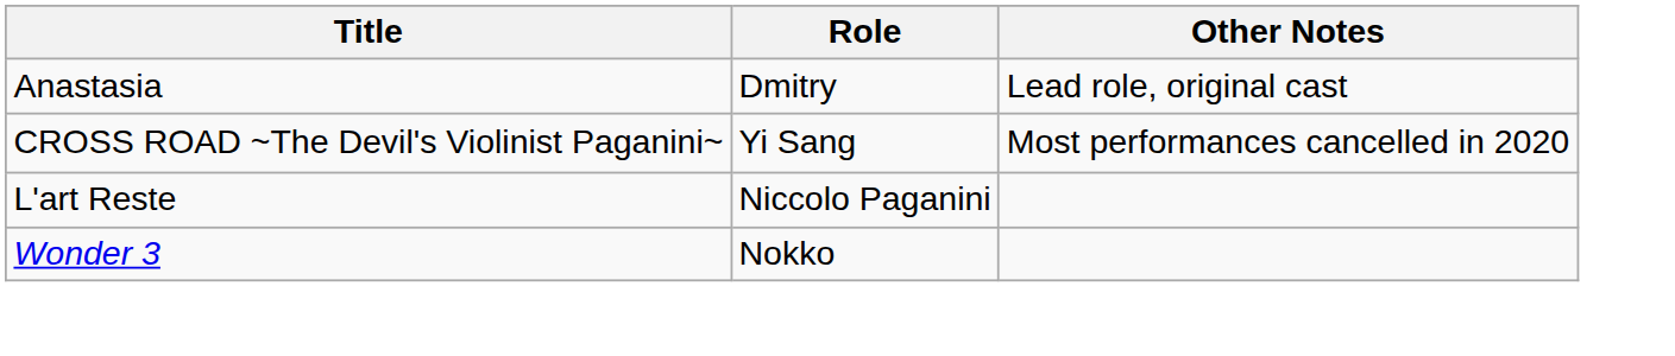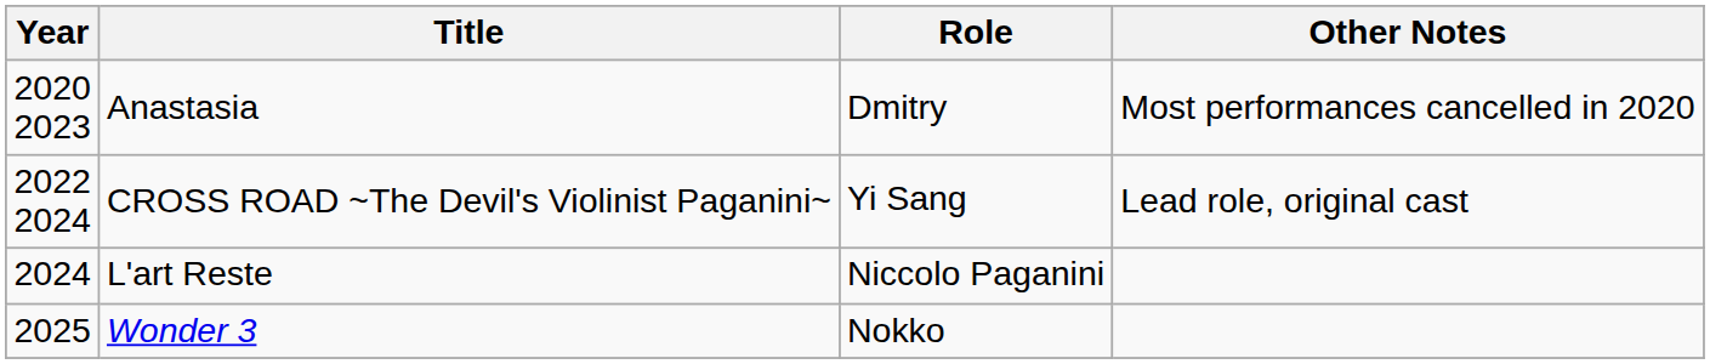+ column: Year | 2020 2023 | 2022 2024 | 2024 | 2025
Anastasia | Other Notes: Lead role, original cast -> Most performances cancelled in 2020
CROSS ROAD ~The Devil's Violinist Paganini~ | Other Notes: Most performances cancelled in 2020 -> Lead role, original cast
